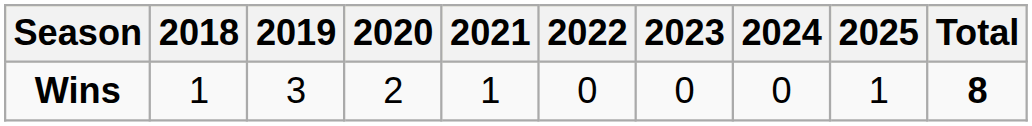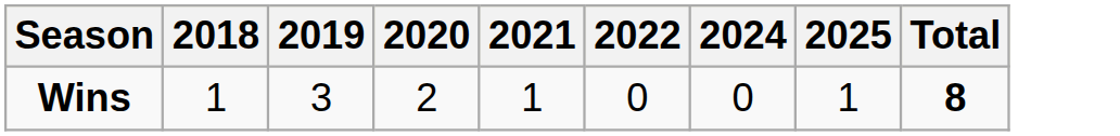- column: 2023 | 0
